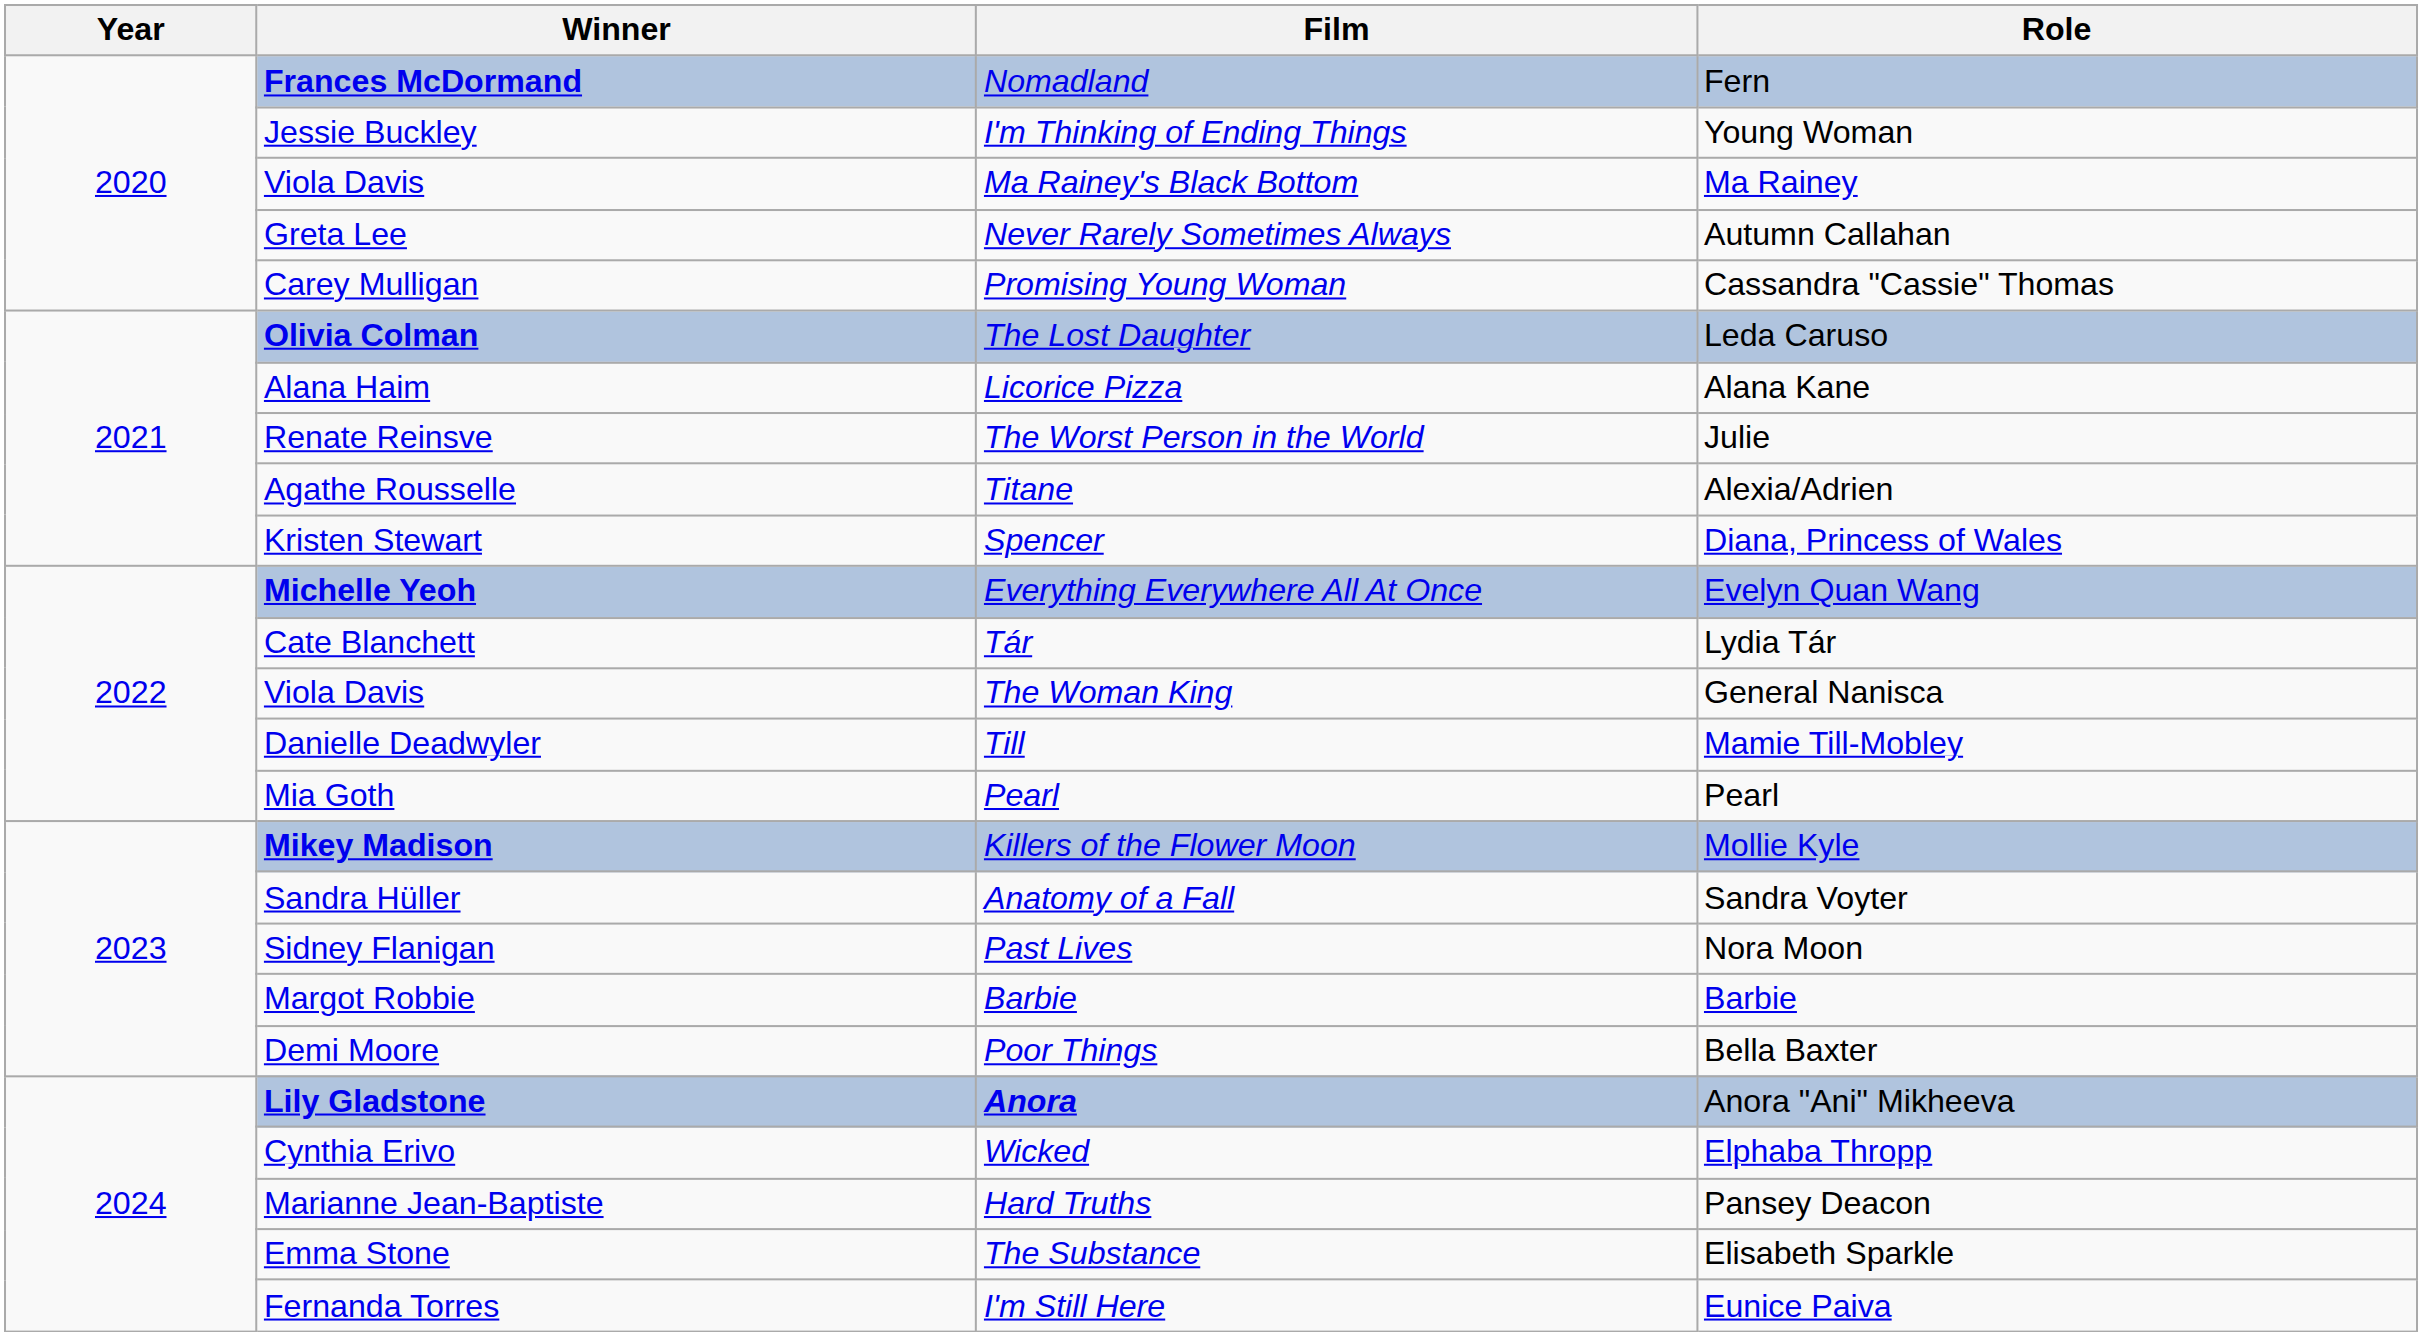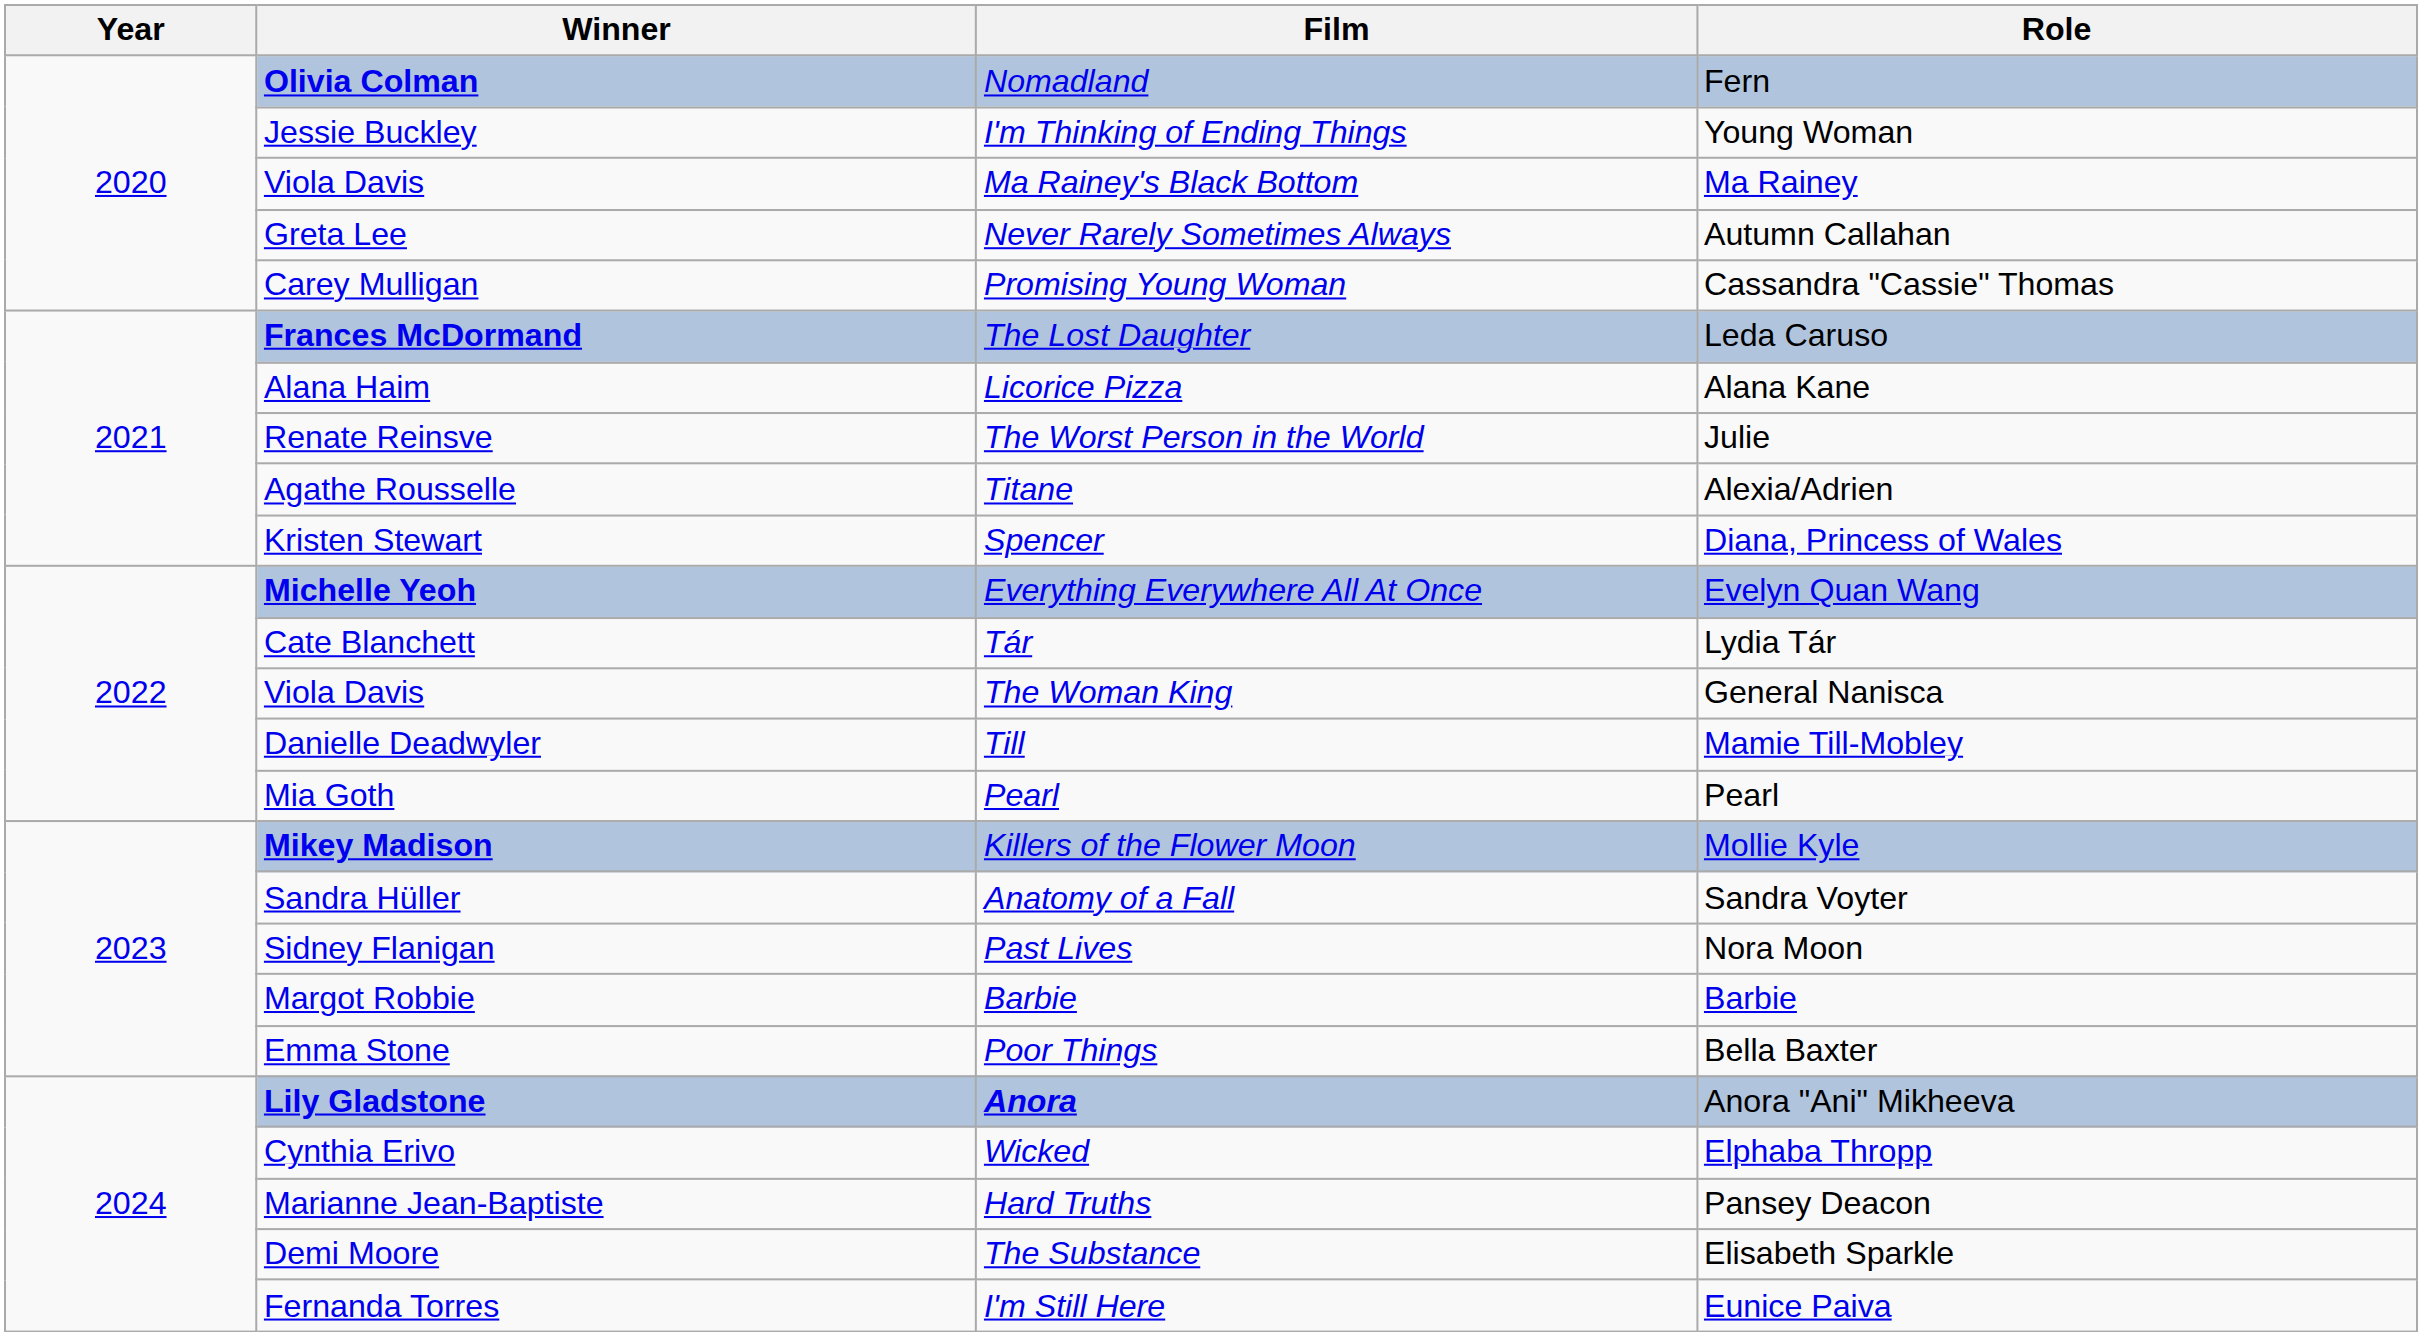Nomadland | Winner: Frances McDormand -> Olivia Colman
The Lost Daughter | Winner: Olivia Colman -> Frances McDormand
Poor Things | Winner: Demi Moore -> Emma Stone
The Substance | Winner: Emma Stone -> Demi Moore
